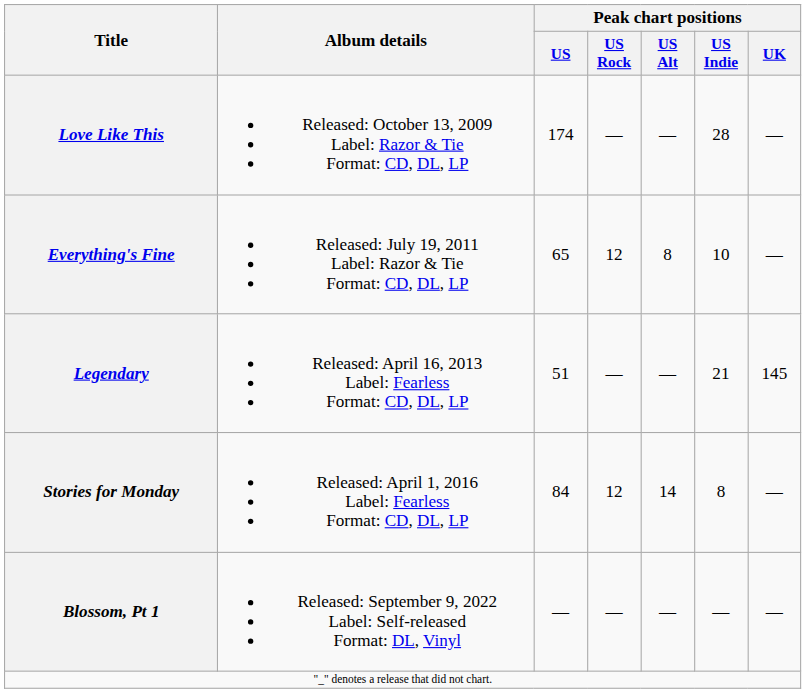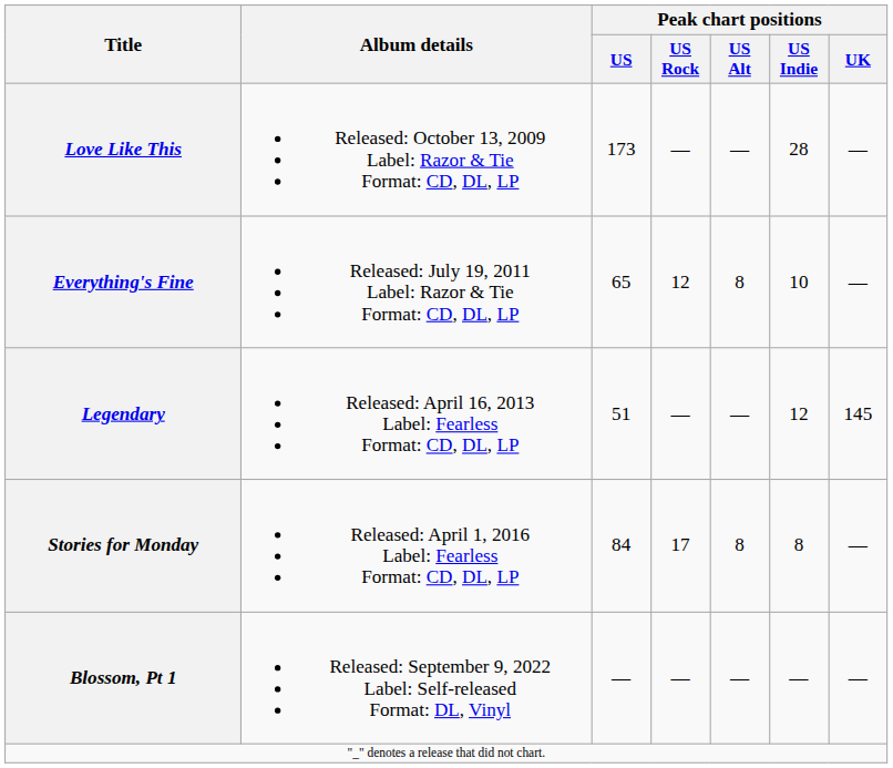Love Like This | Peak chart positions / US: 174 -> 173
Legendary | Peak chart positions / US Indie: 21 -> 12
Stories for Monday | Peak chart positions / US Rock: 12 -> 17
Stories for Monday | Peak chart positions / US Alt: 14 -> 8
